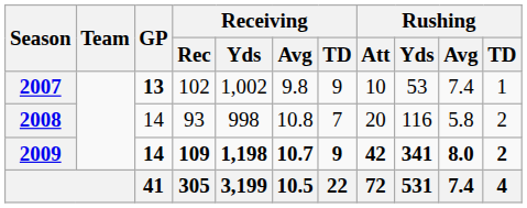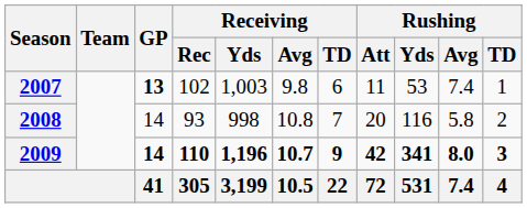2007 | Receiving / Yds: 1,002 -> 1,003
2007 | Receiving / TD: 9 -> 6
2007 | Rushing / Att: 10 -> 11
2009 | Receiving / Rec: 109 -> 110
2009 | Receiving / Yds: 1,198 -> 1,196
2009 | Rushing / TD: 2 -> 3
